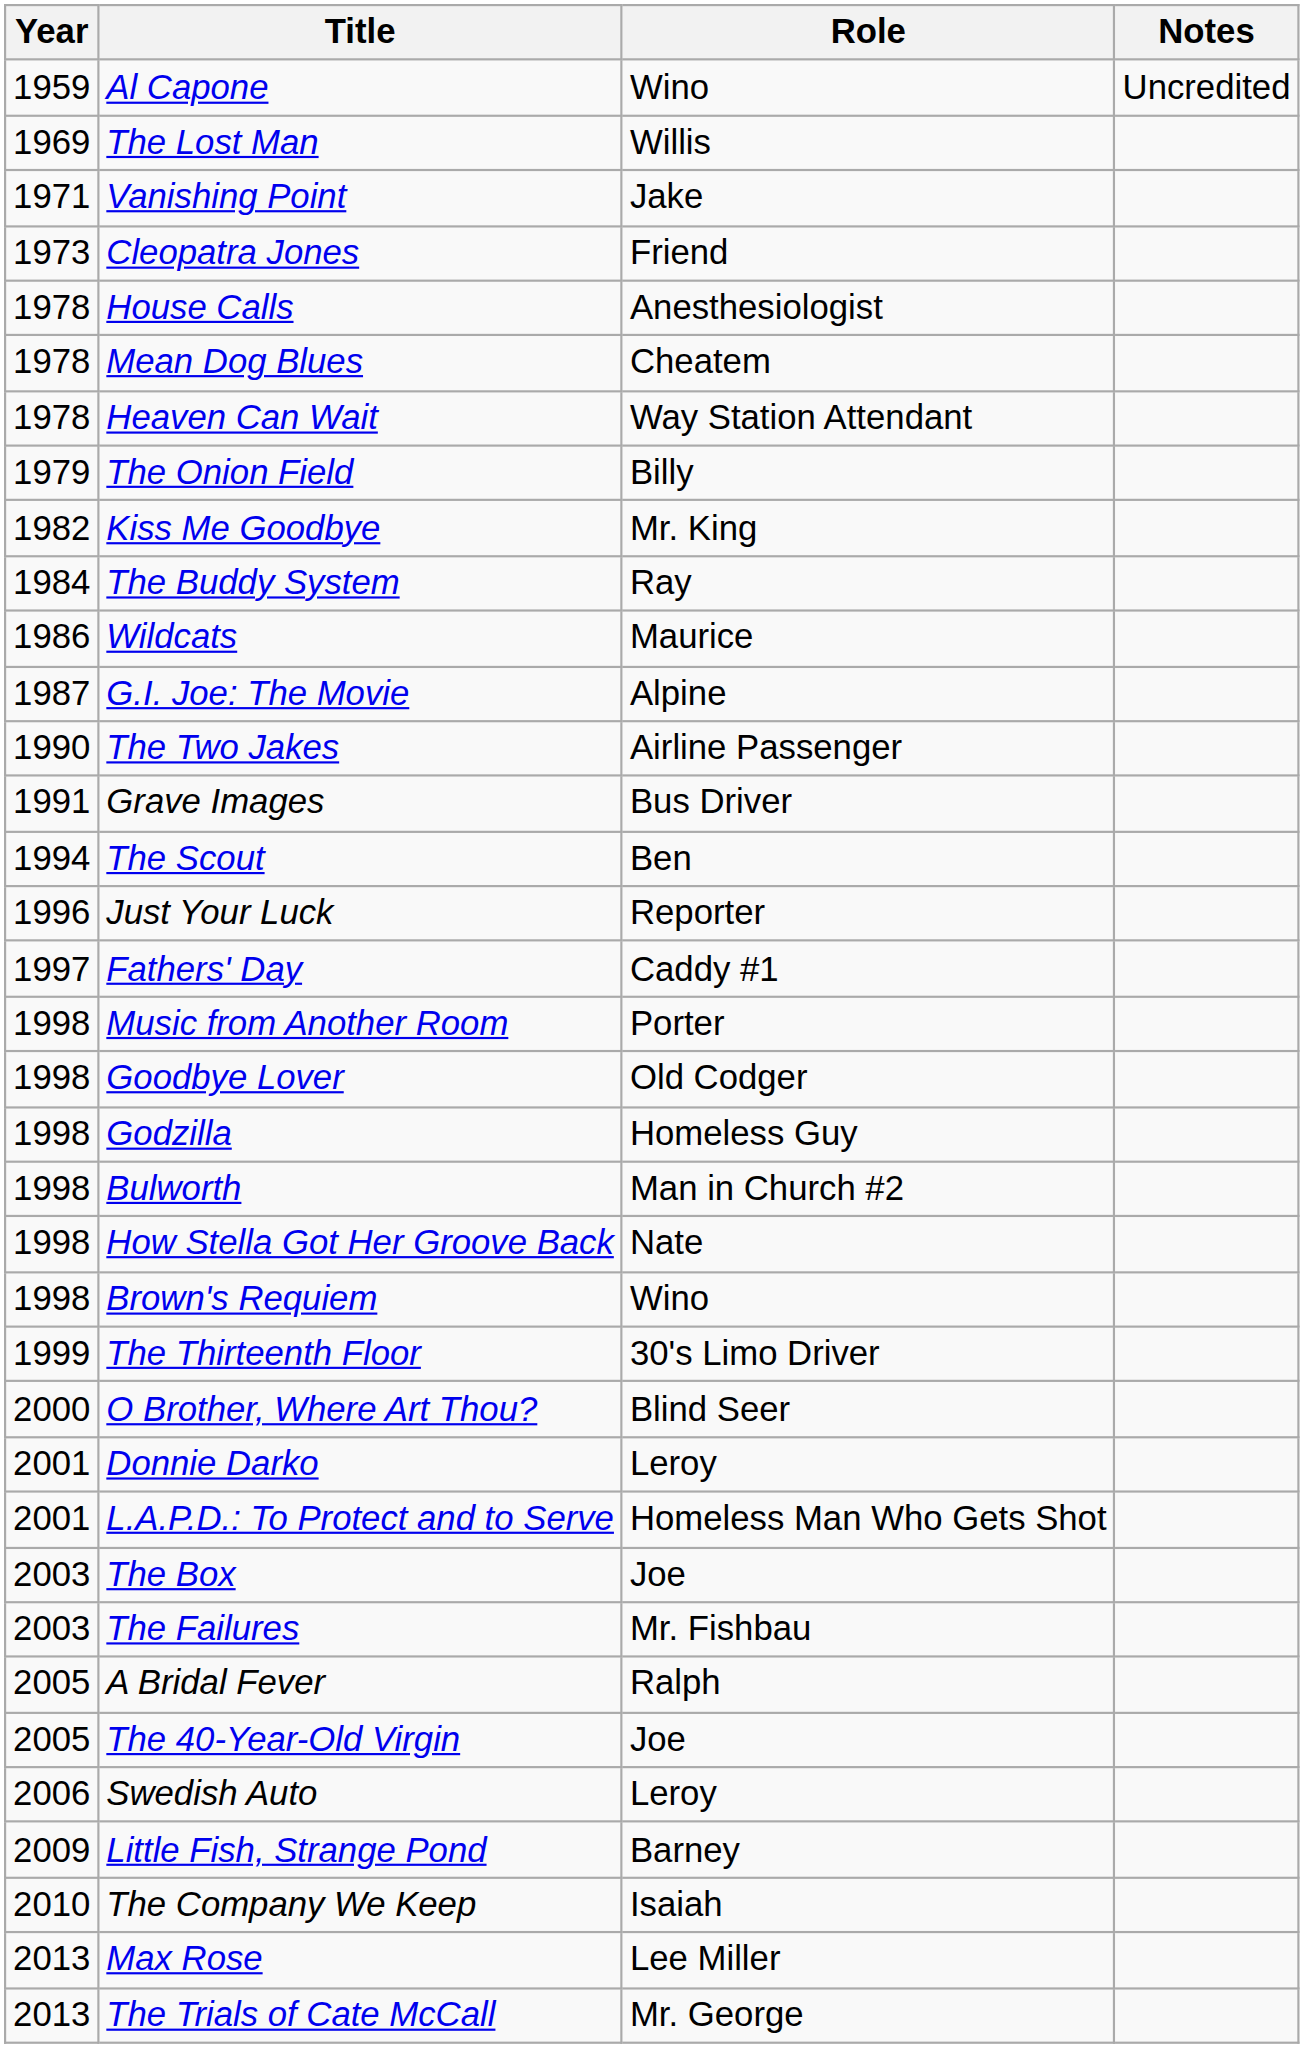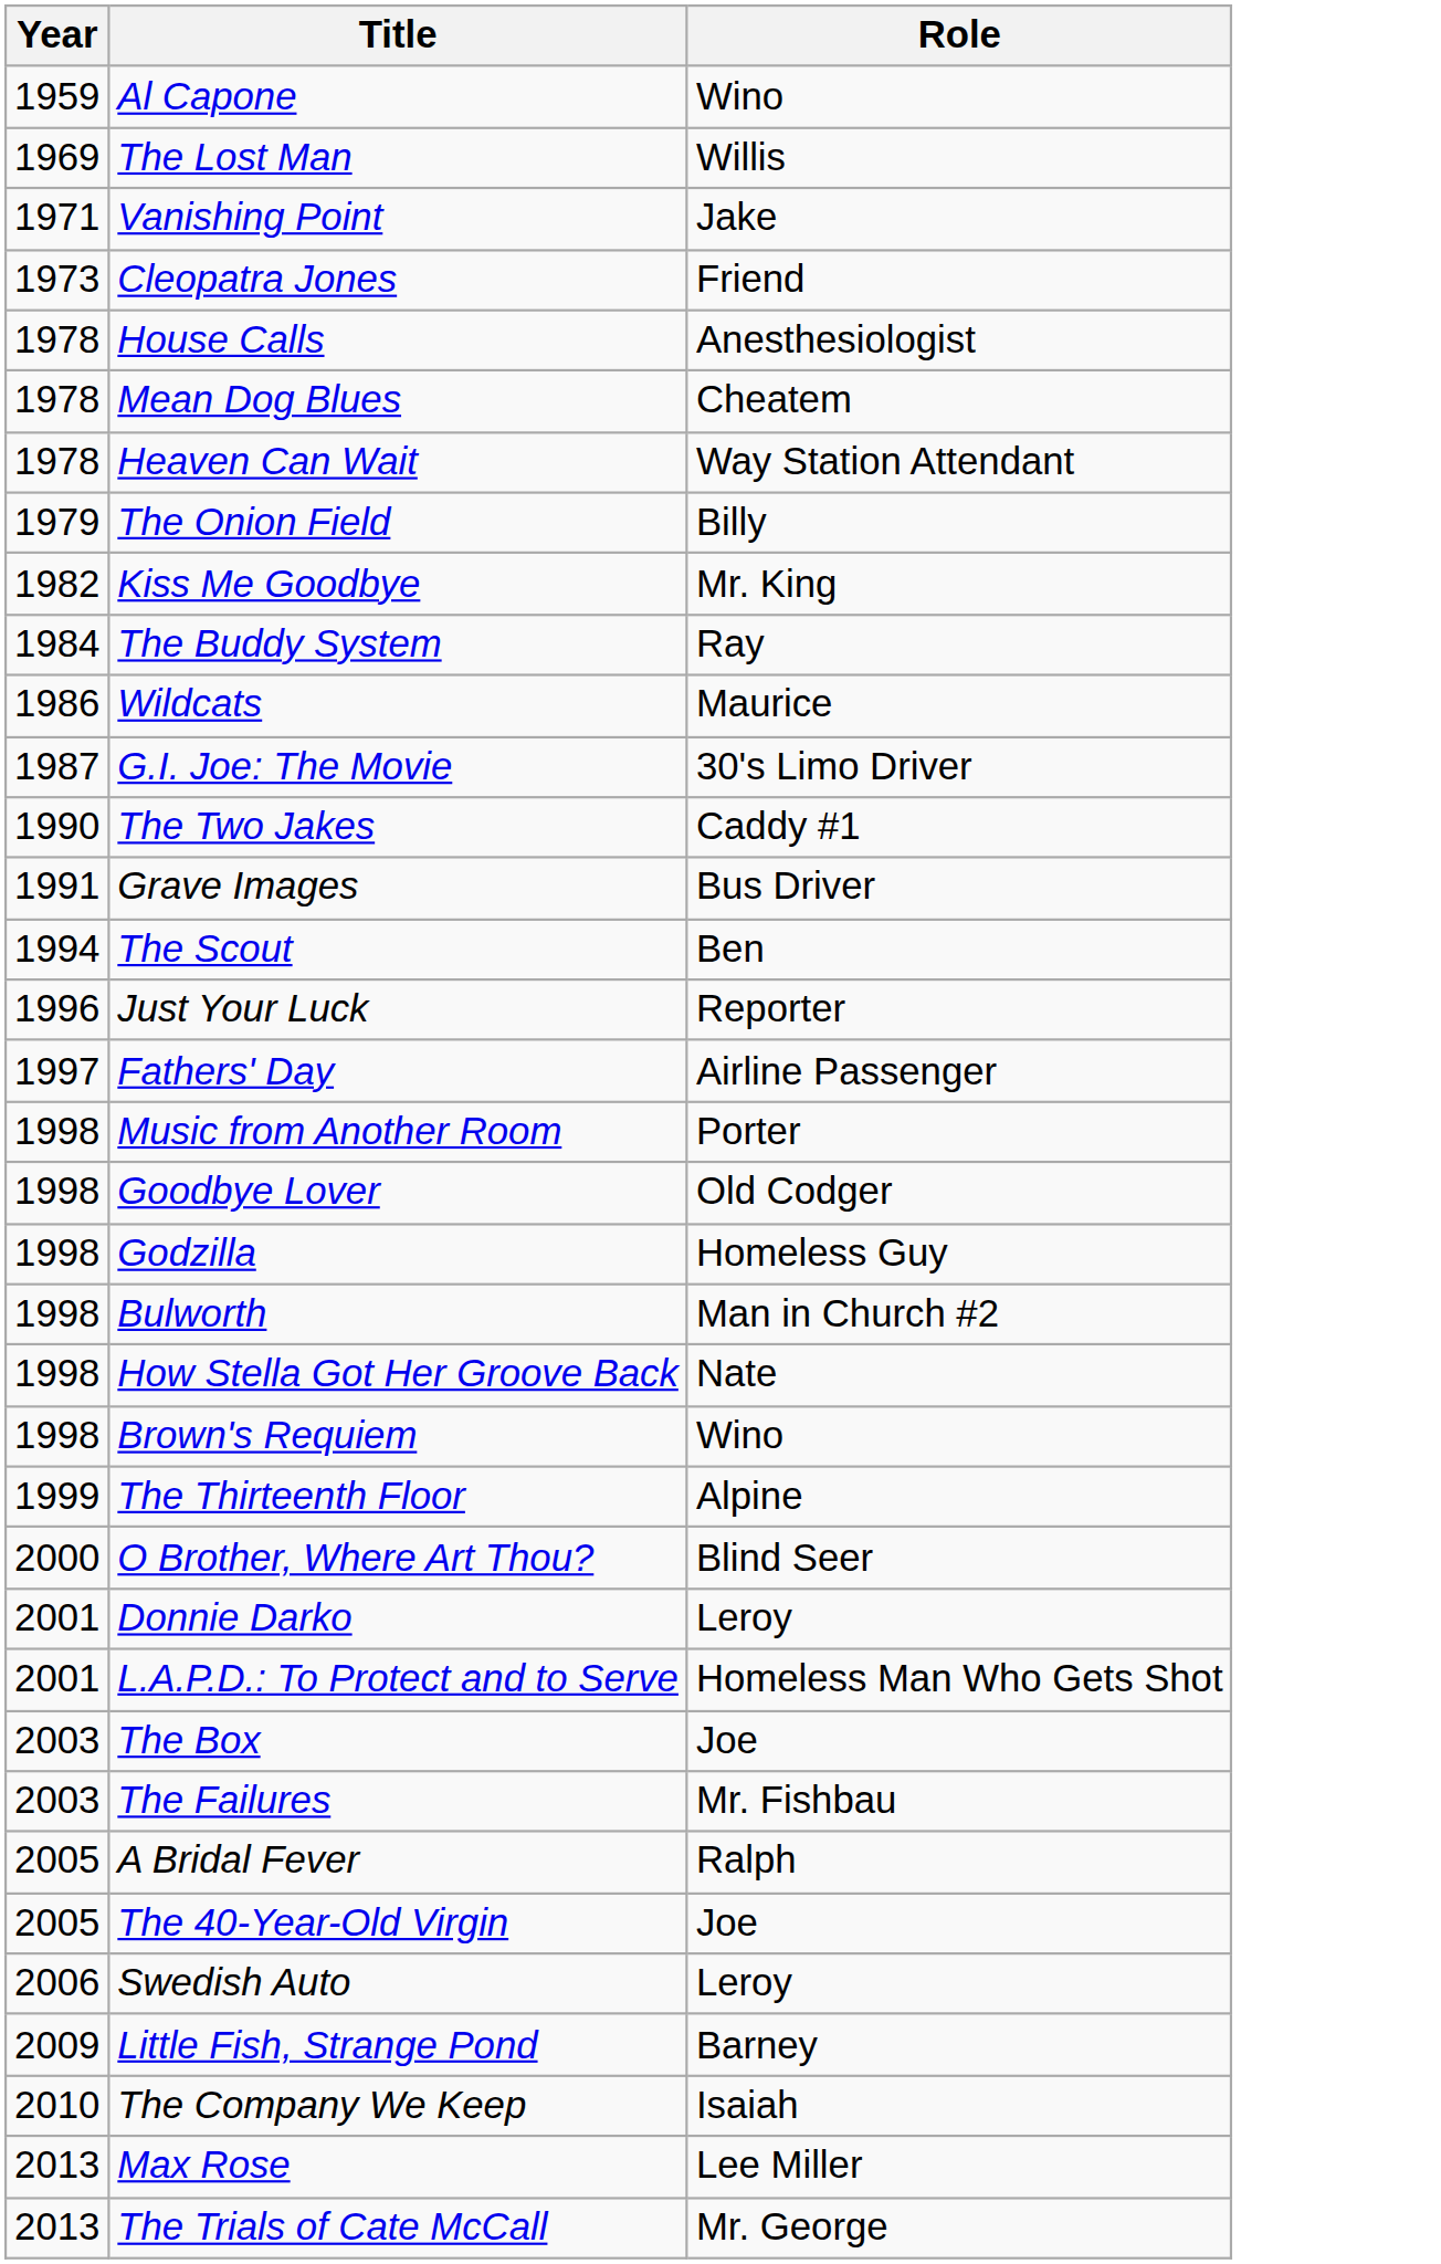- column: Notes | Uncredited
G.I. Joe: The Movie | Role: Alpine -> 30's Limo Driver
The Two Jakes | Role: Airline Passenger -> Caddy #1
Fathers' Day | Role: Caddy #1 -> Airline Passenger
The Thirteenth Floor | Role: 30's Limo Driver -> Alpine
